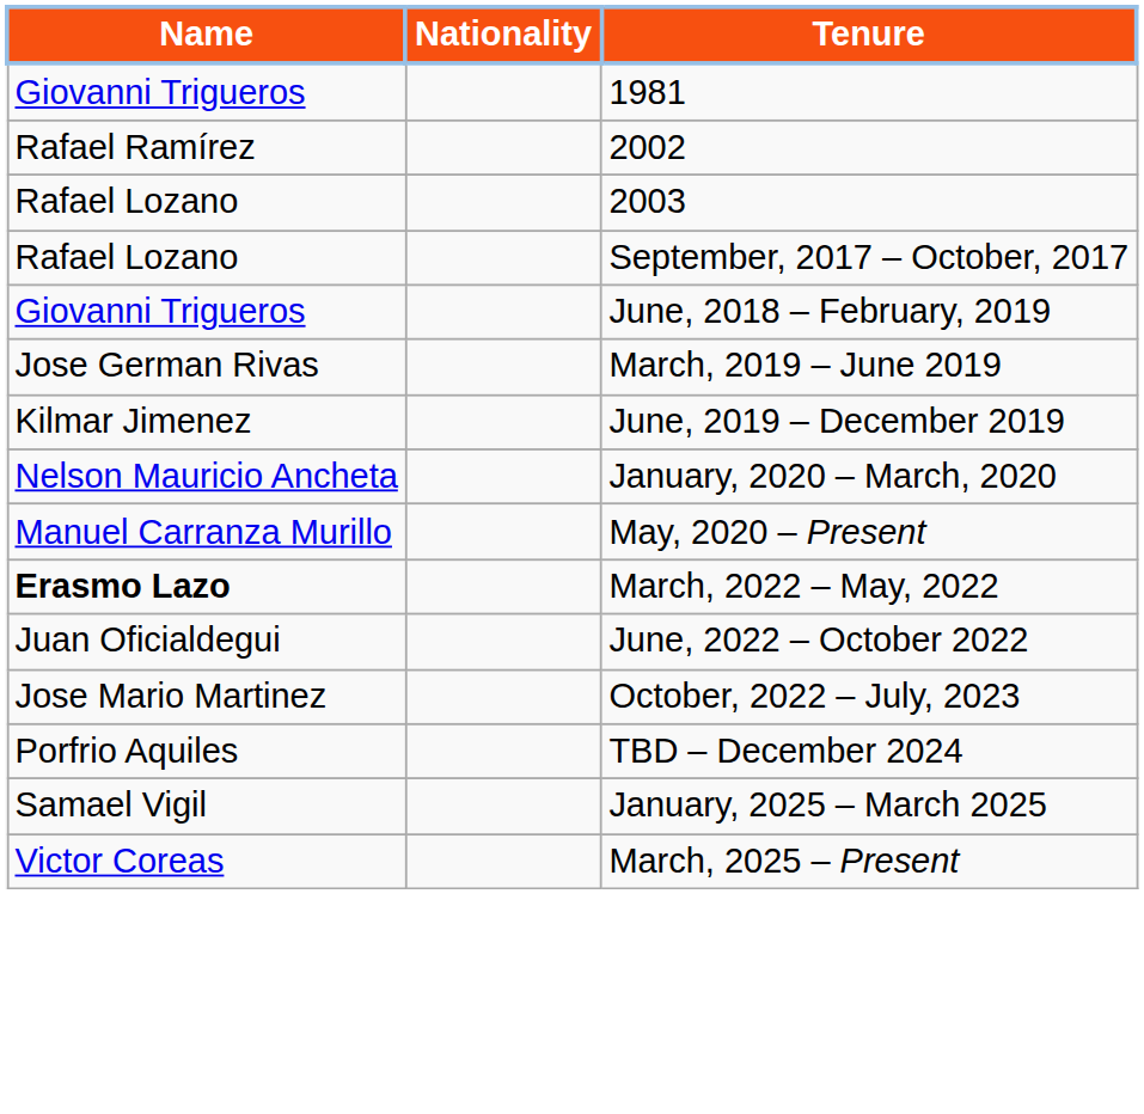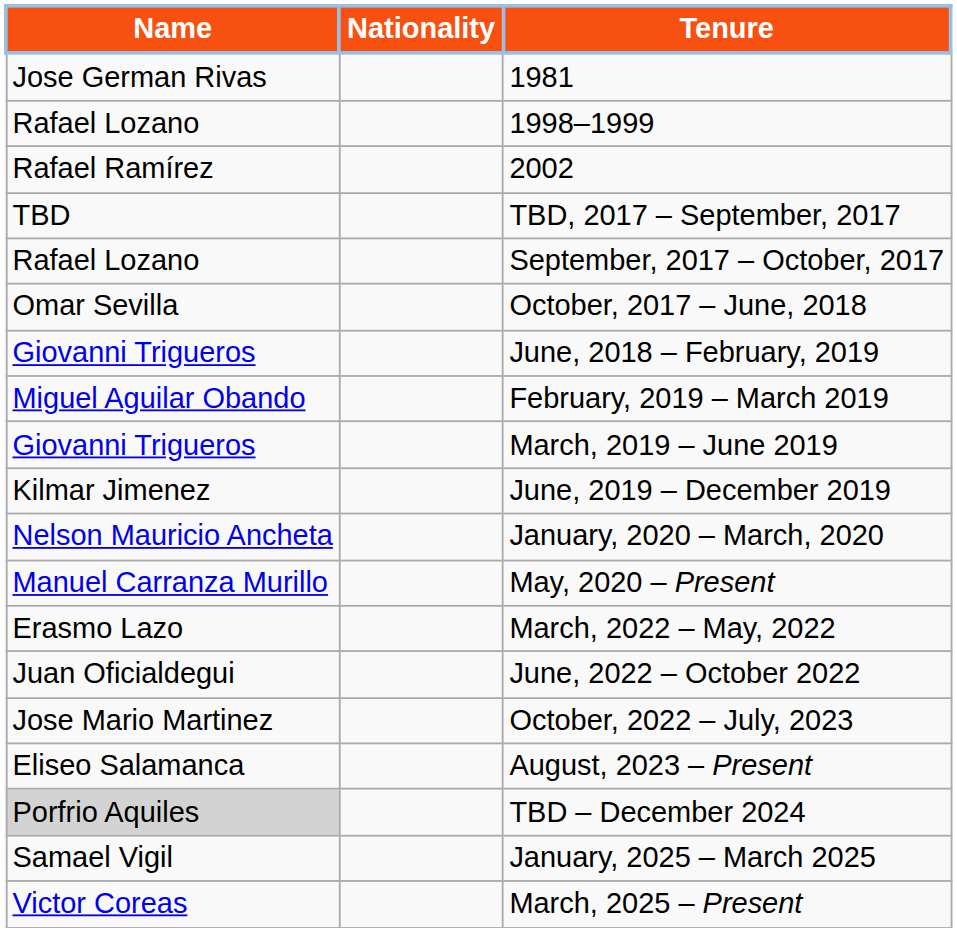1981 | Name: Giovanni Trigueros -> Jose German Rivas
+ row: Rafael Lozano | 1998–1999
- row: Rafael Lozano | 2003
+ row: TBD | TBD, 2017 – September, 2017
+ row: Omar Sevilla | October, 2017 – June, 2018
+ row: Miguel Aguilar Obando | February, 2019 – March 2019
March, 2019 – June 2019 | Name: Jose German Rivas -> Giovanni Trigueros
March, 2022 – May, 2022 | Name: bold -> normal
+ row: Eliseo Salamanca | August, 2023 – Present
TBD – December 2024 | Name: no background -> lightgrey background
